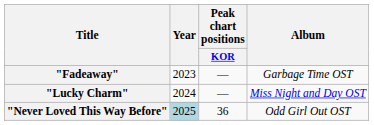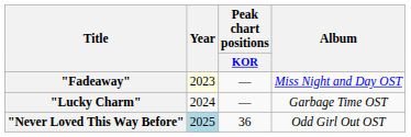"Fadeaway" | Year: no background -> lightyellow background
"Fadeaway" | Album: Garbage Time OST -> Miss Night and Day OST
"Lucky Charm" | Album: Miss Night and Day OST -> Garbage Time OST
